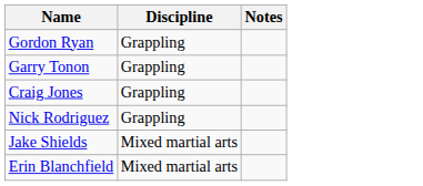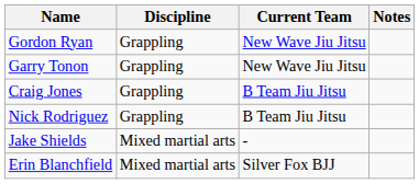+ column: Current Team | New Wave Jiu Jitsu | New Wave Jiu Jitsu | B Team Jiu Jitsu | B Team Jiu Jitsu | - | Silver Fox BJJ
